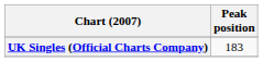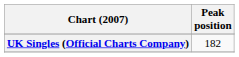UK Singles (Official Charts Company) | Peak position: 183 -> 182
